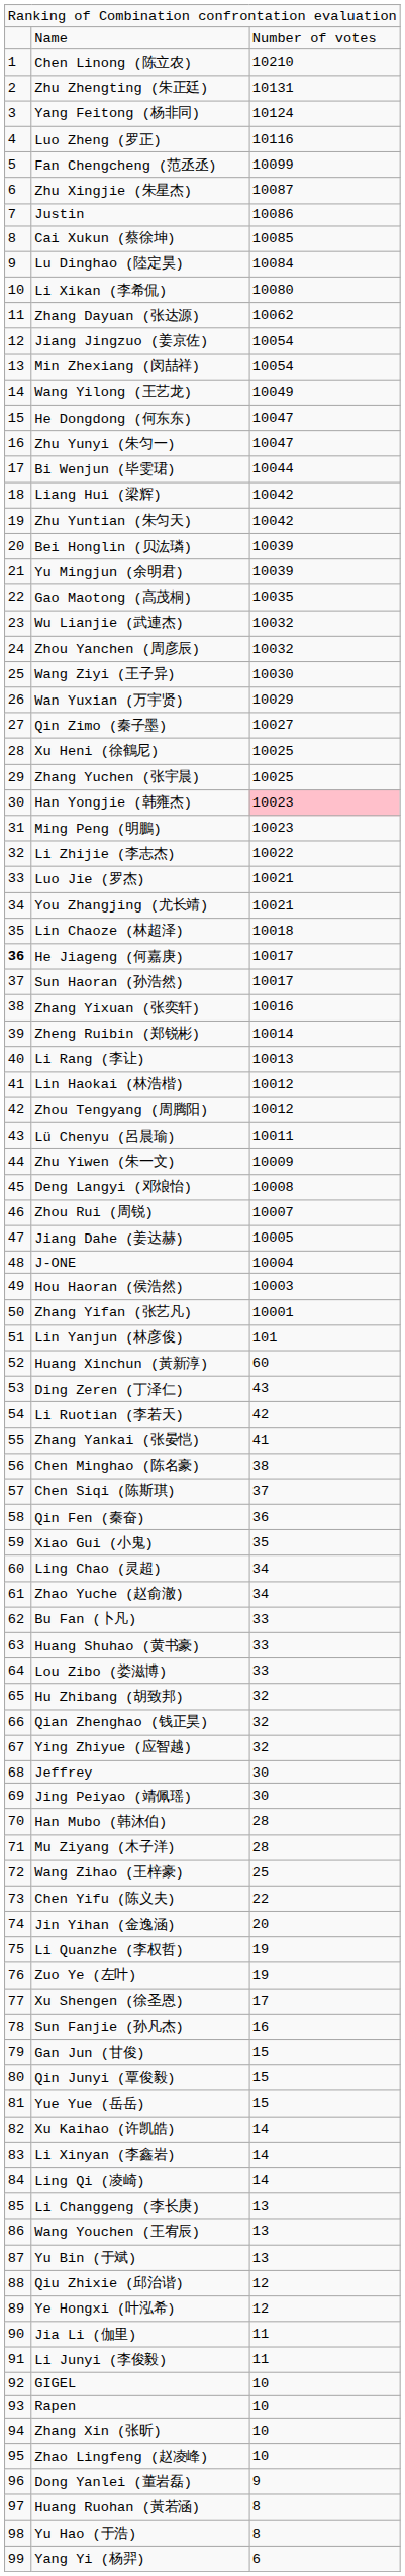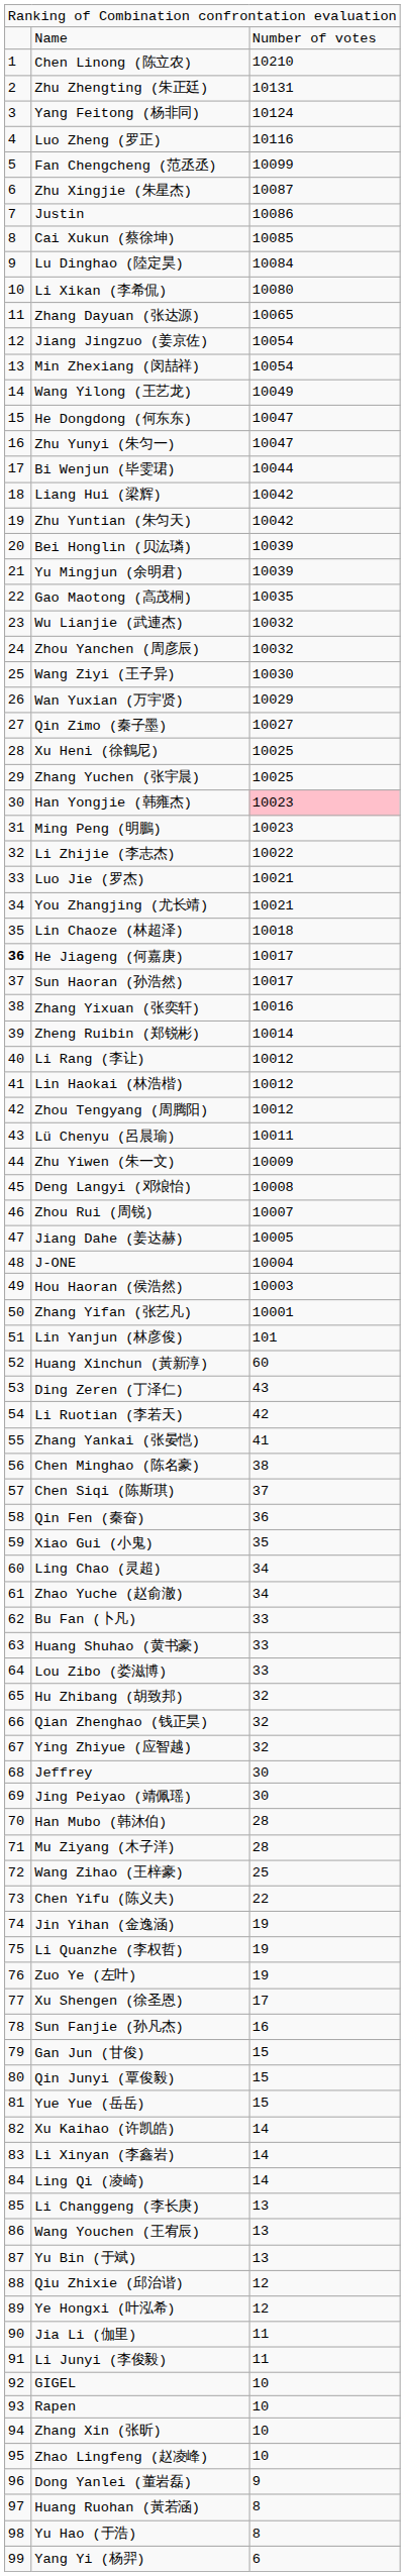Zhang Dayuan (张达源) | column 3: 10062 -> 10065
Li Rang (李让) | column 3: 10013 -> 10012
Jin Yihan (金逸涵) | column 3: 20 -> 19
